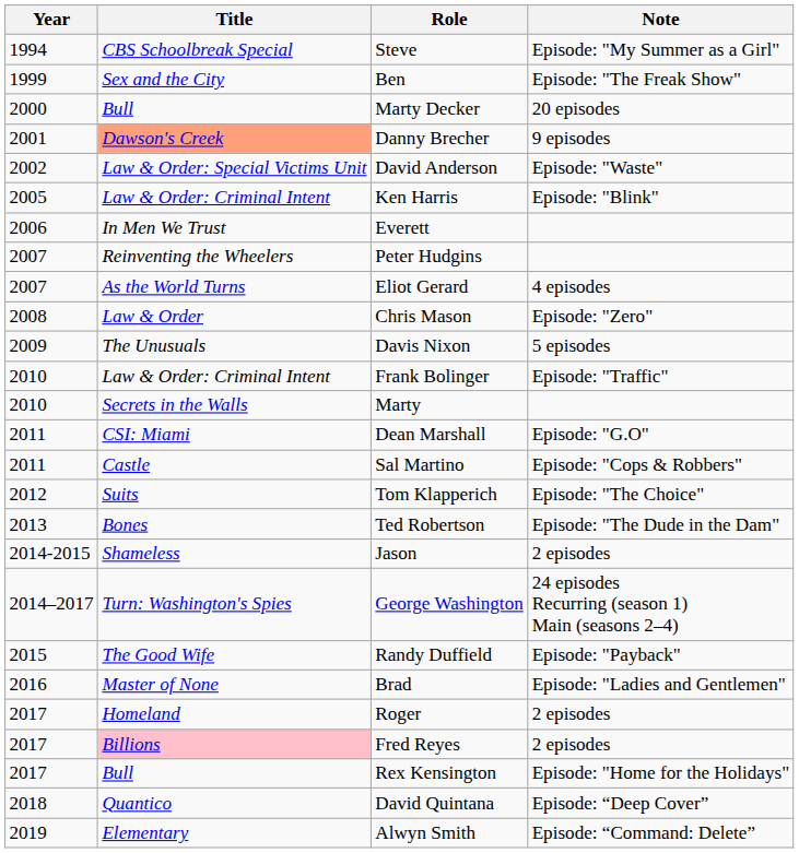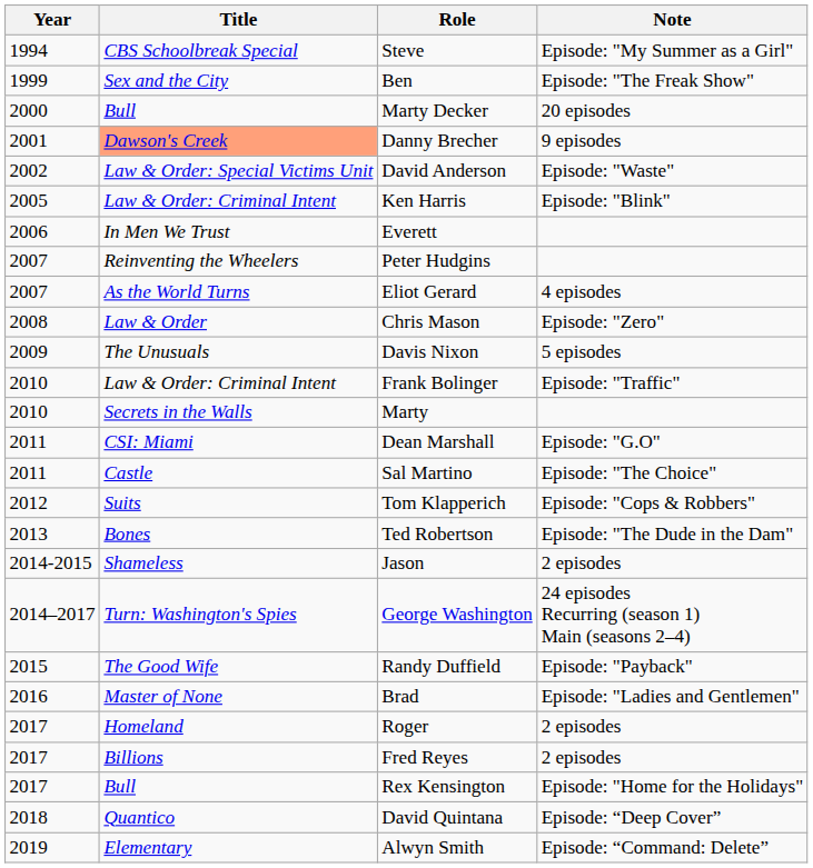Sal Martino | Note: Episode: "Cops & Robbers" -> Episode: "The Choice"
Tom Klapperich | Note: Episode: "The Choice" -> Episode: "Cops & Robbers"
Fred Reyes | Title: pink background -> no background
